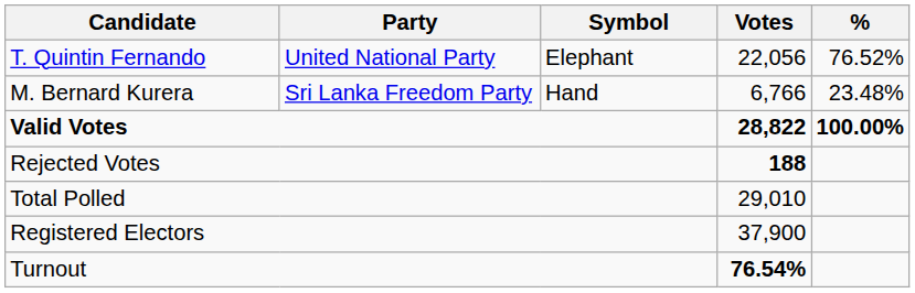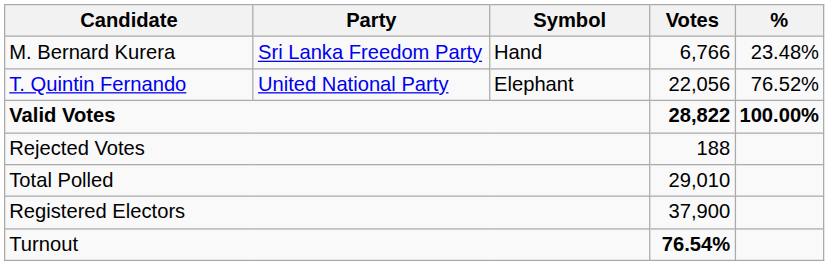rows swapped: T. Quintin Fernando <-> M. Bernard Kurera
Rejected Votes | Votes: bold -> normal
